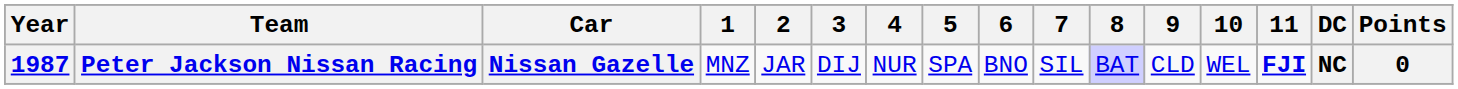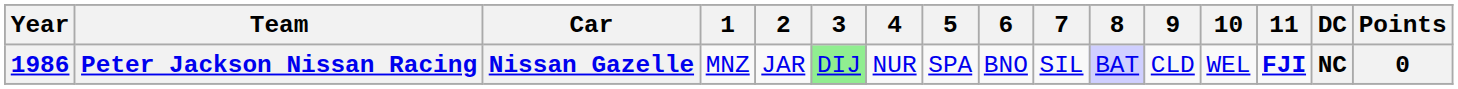Peter Jackson Nissan Racing | Year: 1987 -> 1986
Peter Jackson Nissan Racing | 3: no background -> lightgreen background
